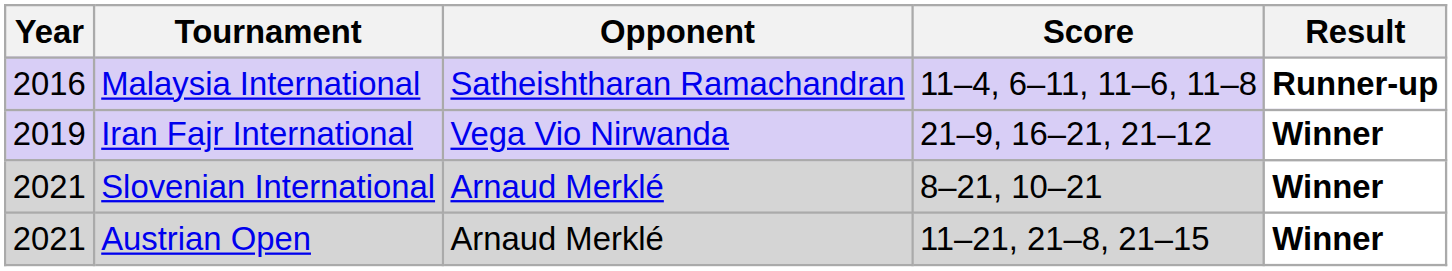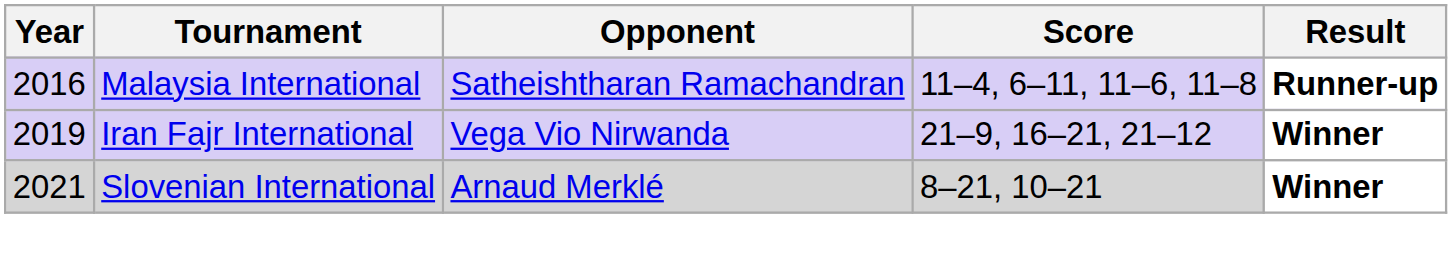- row: 2021 | Austrian Open | Arnaud Merklé | 11–21, 21–8, 21–15 | Winner
